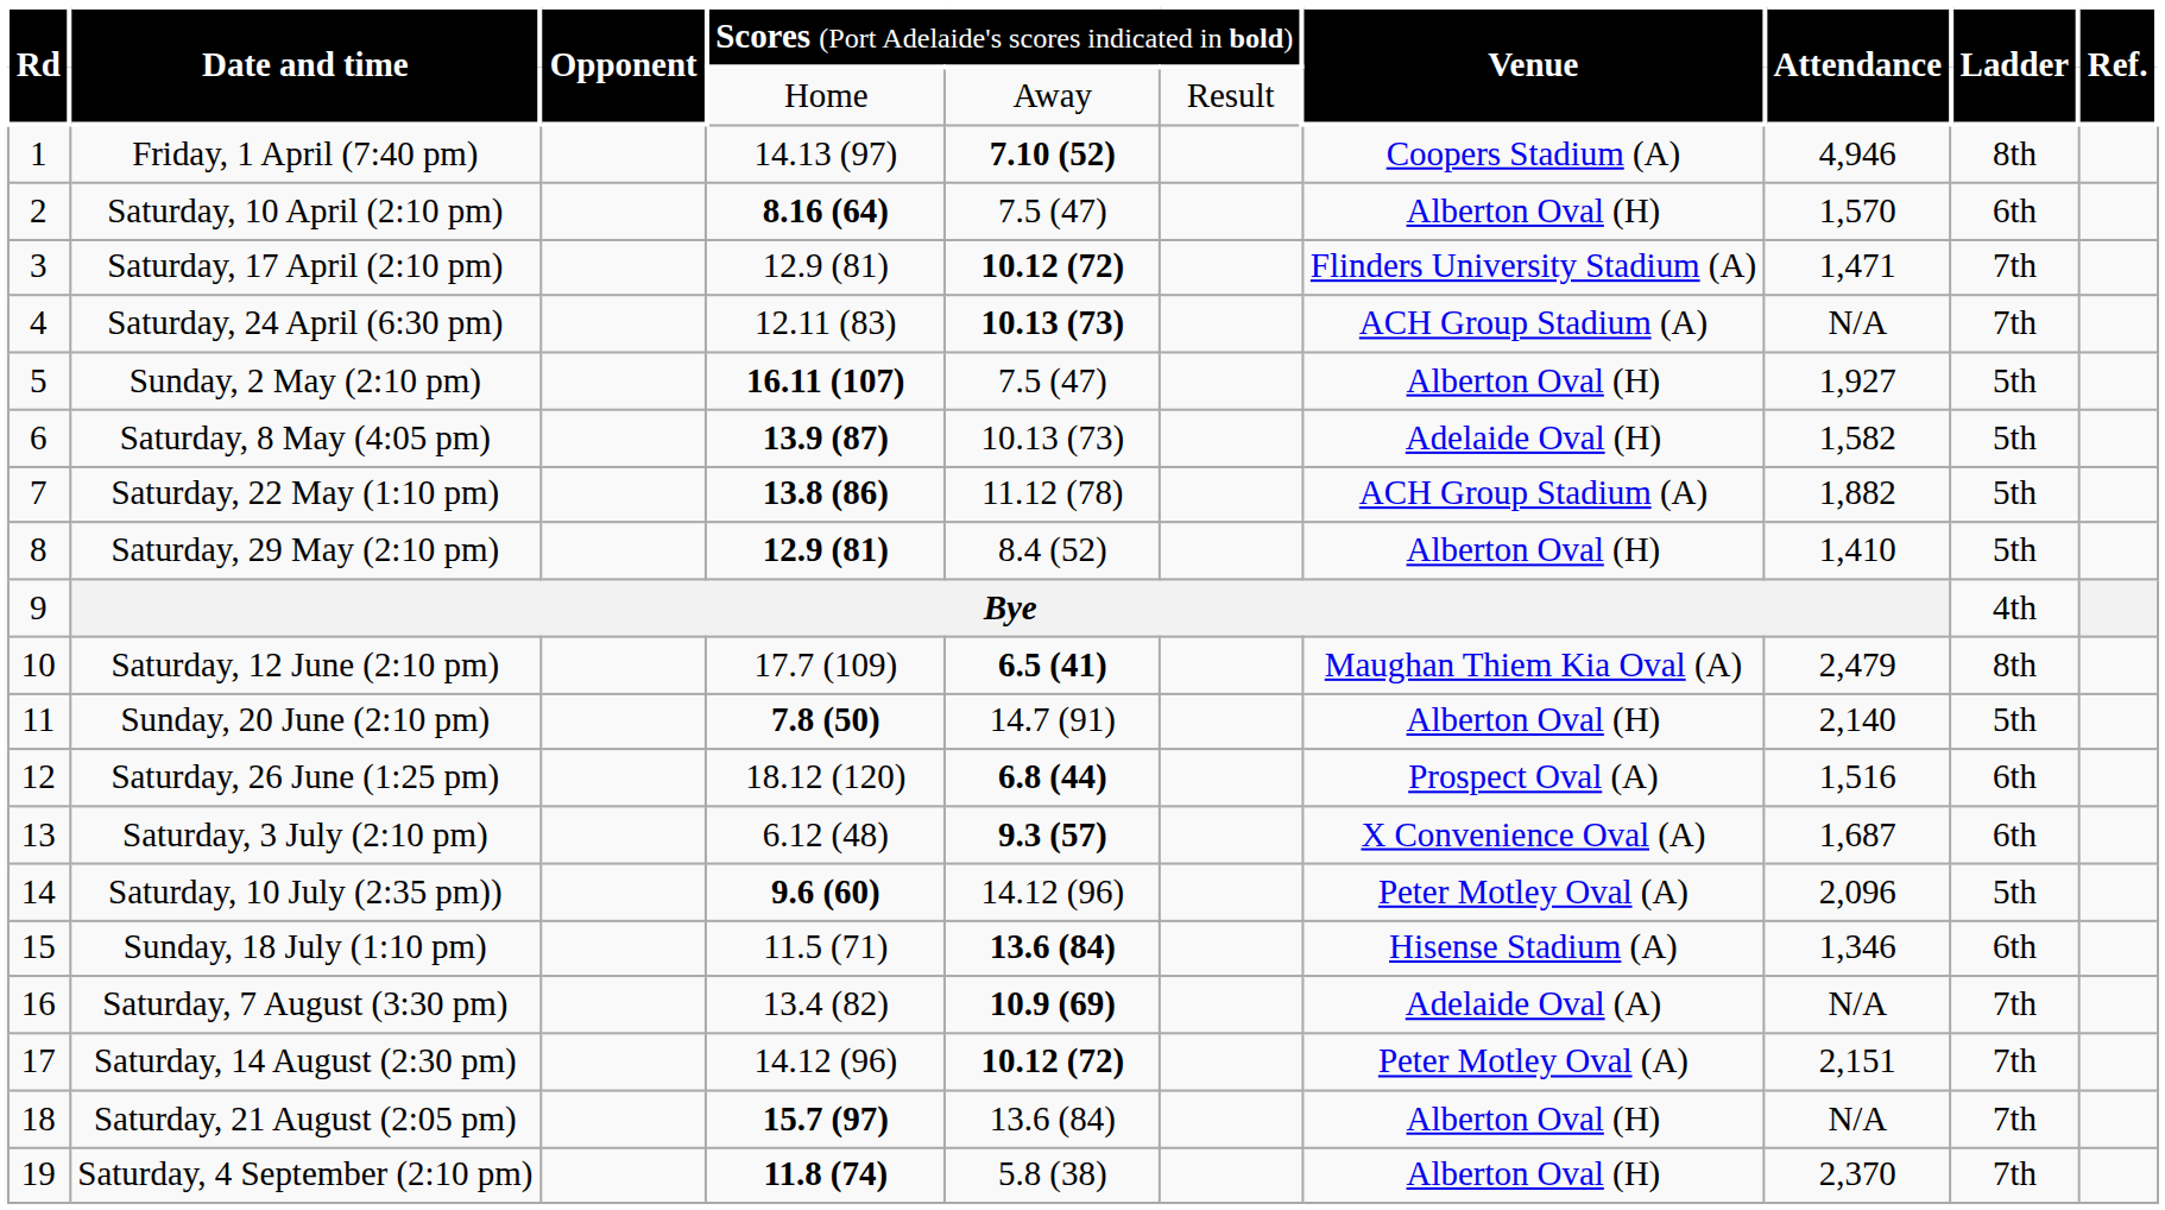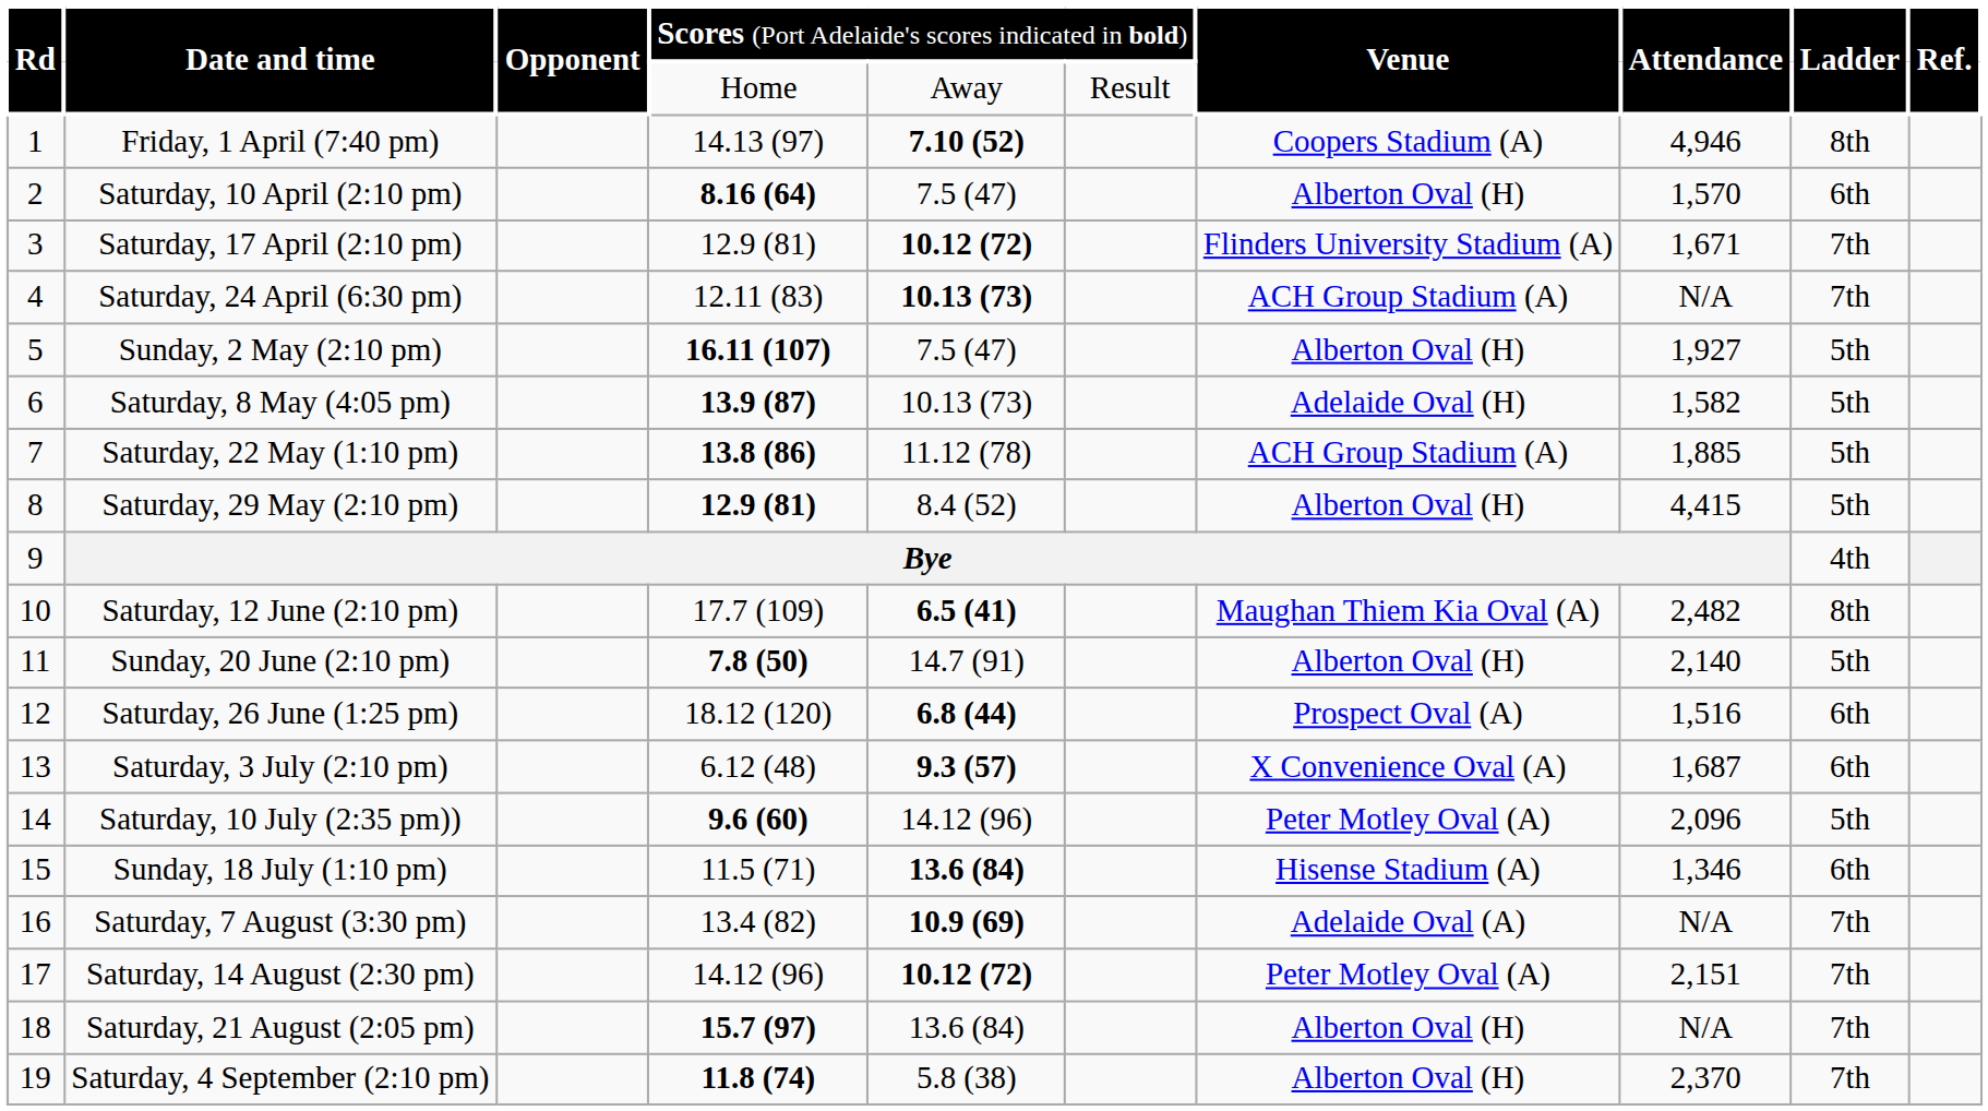Saturday, 17 April (2:10 pm) | column 8: 1,471 -> 1,671
Saturday, 22 May (1:10 pm) | column 8: 1,882 -> 1,885
Saturday, 29 May (2:10 pm) | column 8: 1,410 -> 4,415
Saturday, 12 June (2:10 pm) | column 8: 2,479 -> 2,482
